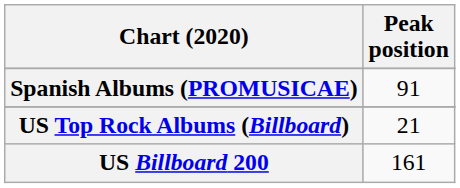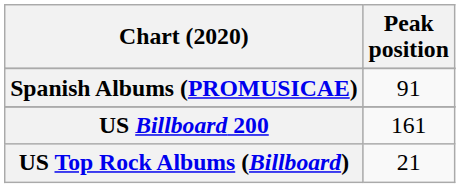rows swapped: US Billboard 200 <-> US Top Rock Albums (Billboard)
